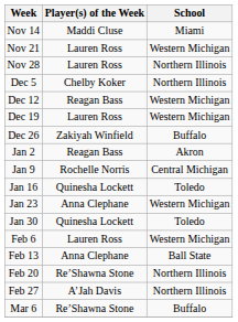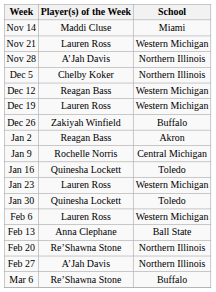Nov 28 | Player(s) of the Week: Lauren Ross -> A’Jah Davis
Jan 23 | Player(s) of the Week: Anna Clephane -> Lauren Ross
